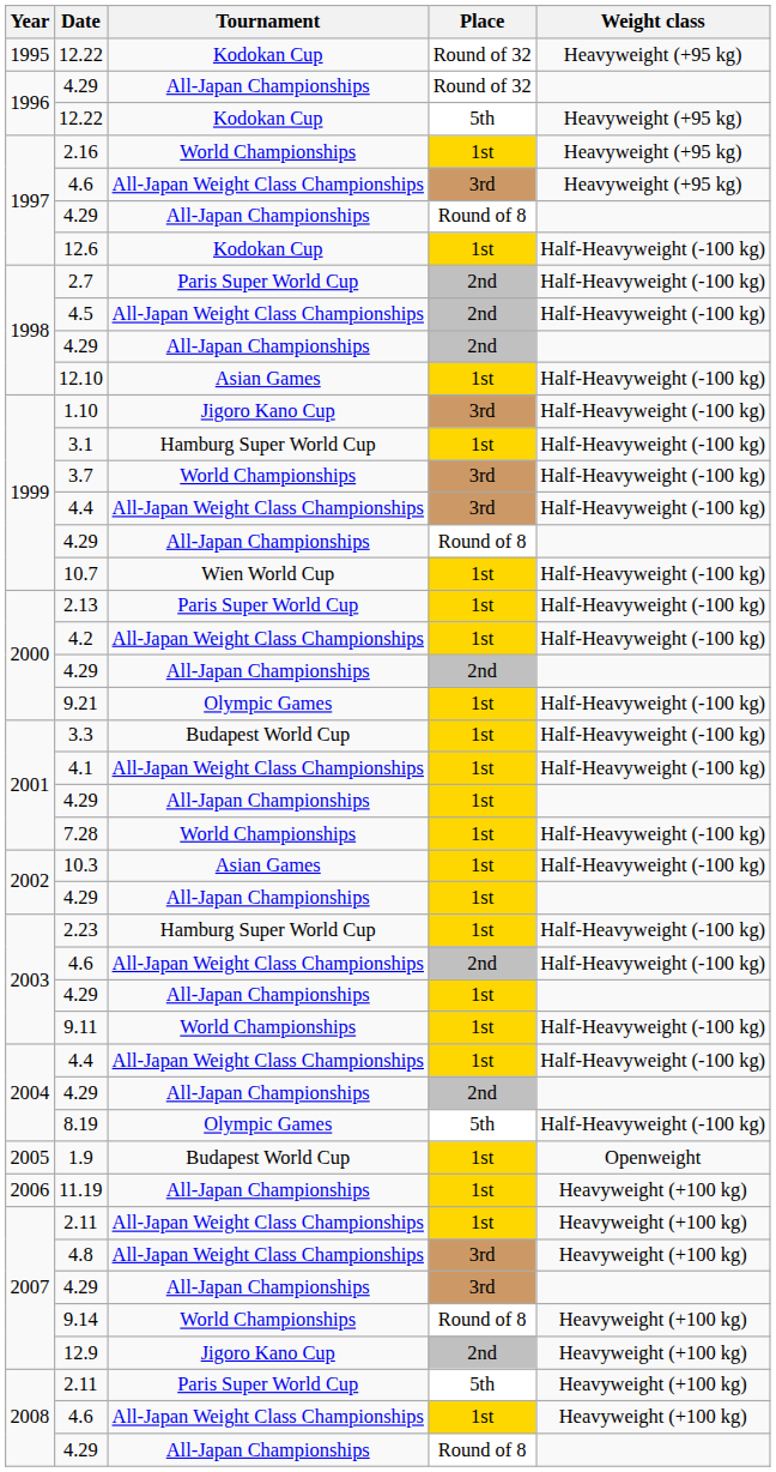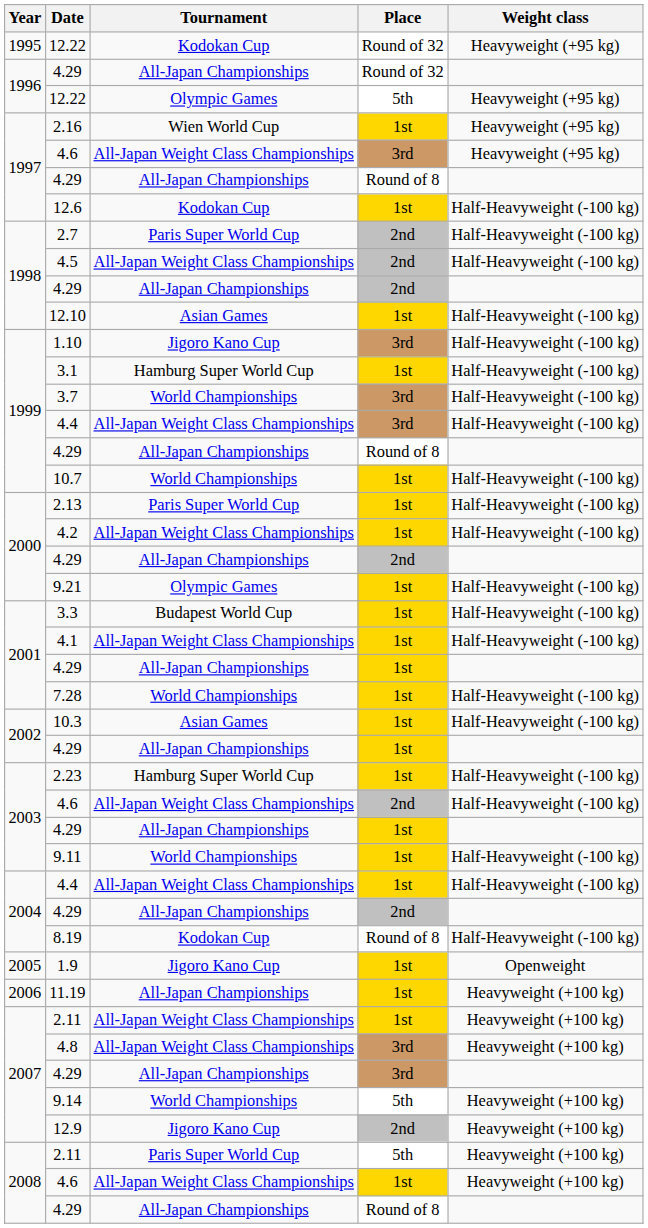1996 / 12.22 | Tournament: Kodokan Cup -> Olympic Games
2.16 | Tournament: World Championships -> Wien World Cup
10.7 | Tournament: Wien World Cup -> World Championships
8.19 | Tournament: Olympic Games -> Kodokan Cup
8.19 | Place: 5th -> Round of 8
1.9 | Tournament: Budapest World Cup -> Jigoro Kano Cup
9.14 | Place: Round of 8 -> 5th
